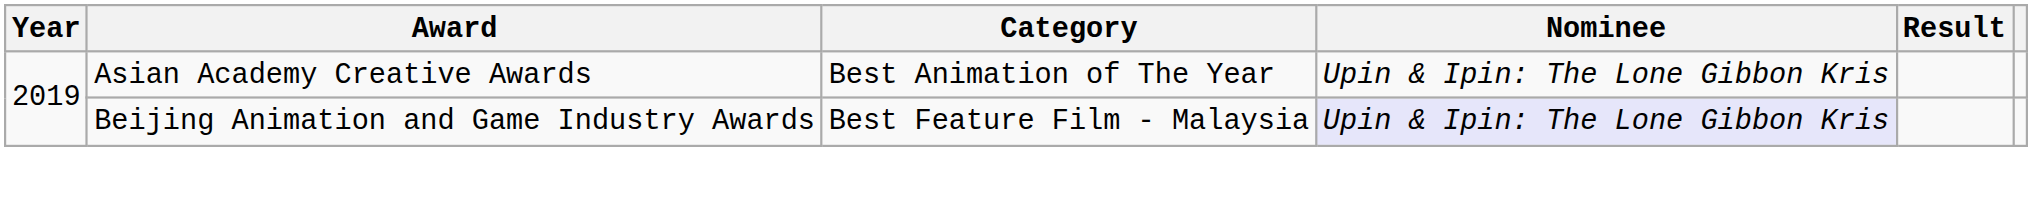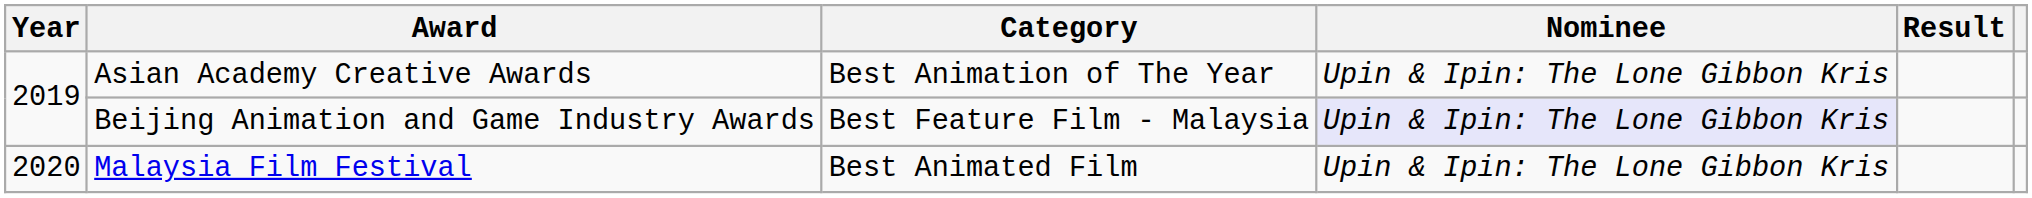+ row: 2020 | Malaysia Film Festival | Best Animated Film | Upin & Ipin: The Lone Gibbon Kris
